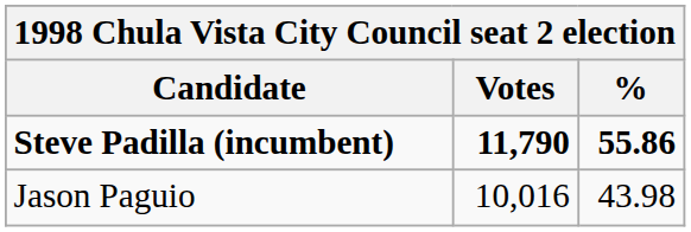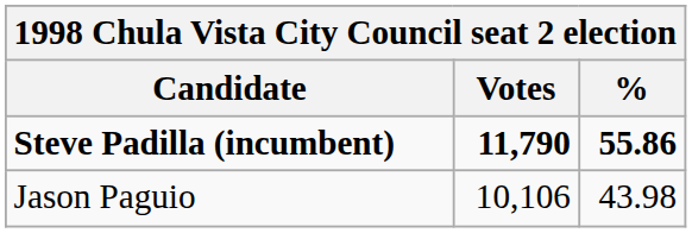Jason Paguio | Votes: 10,016 -> 10,106
